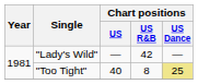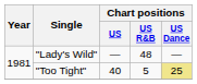"Lady's Wild" | Chart positions / US R&B: 42 -> 48
"Too Tight" | Chart positions / US R&B: 8 -> 5
